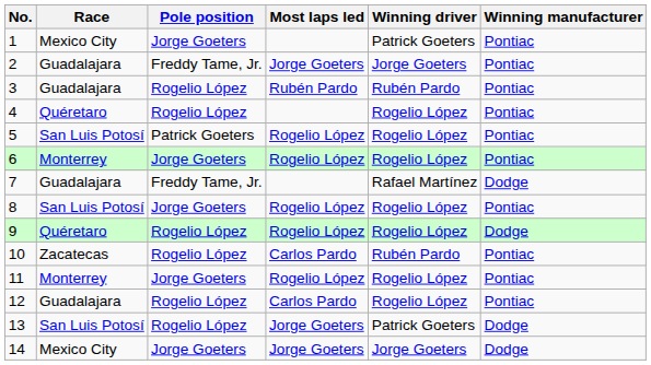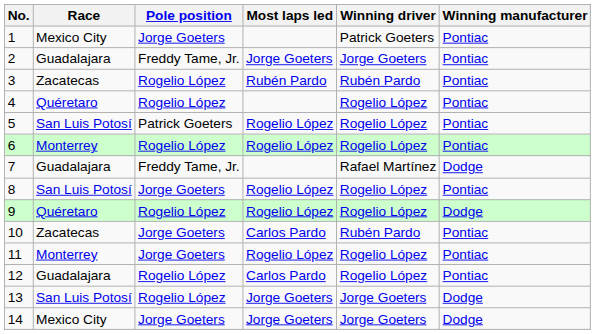3 | Race: Guadalajara -> Zacatecas
6 | Pole position: Jorge Goeters -> Rogelio López
10 | Pole position: Rogelio López -> Jorge Goeters
13 | Winning driver: Patrick Goeters -> Jorge Goeters
